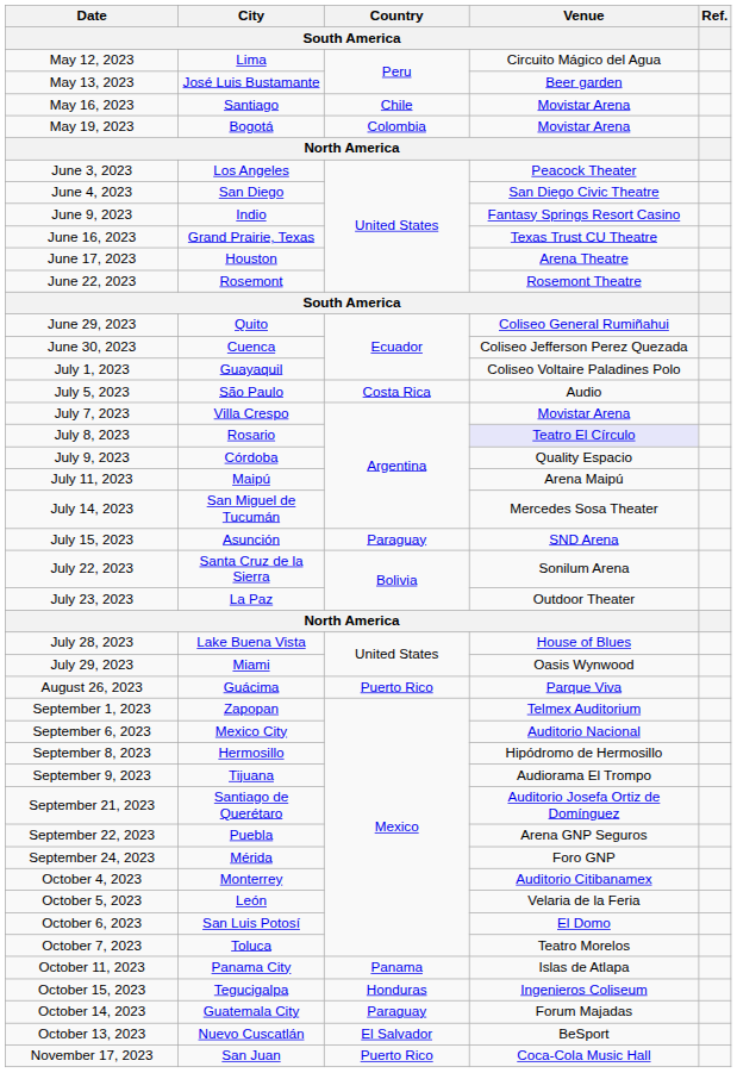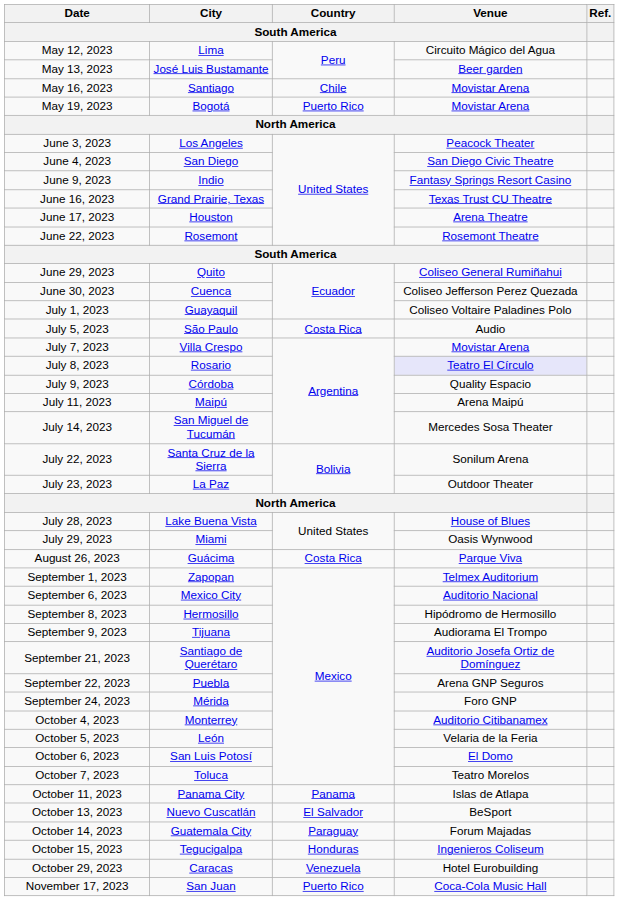May 19, 2023 | Country / South America: Colombia -> Puerto Rico
- row: July 15, 2023 | Asunción | Paraguay | SND Arena
August 26, 2023 | Country / South America: Puerto Rico -> Costa Rica
rows swapped: October 13, 2023 <-> October 15, 2023
+ row: October 29, 2023 | Caracas | Venezuela | Hotel Eurobuilding
